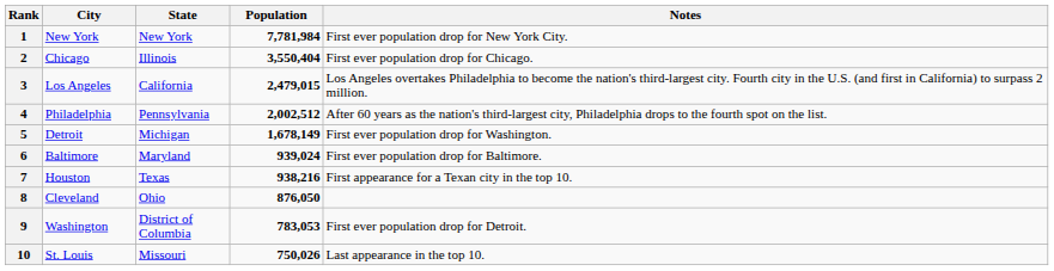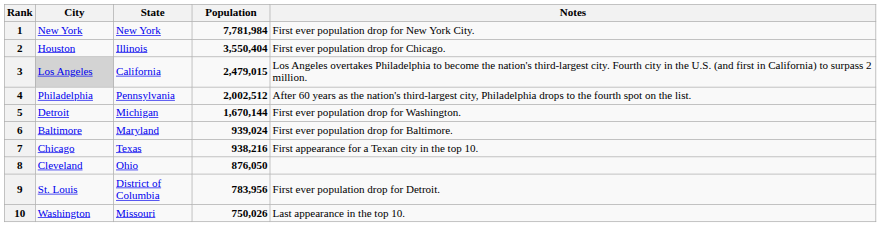2 | City: Chicago -> Houston
3 | City: no background -> lightgrey background
5 | Population: 1,678,149 -> 1,670,144
7 | City: Houston -> Chicago
9 | City: Washington -> St. Louis
9 | Population: 783,053 -> 783,956
10 | City: St. Louis -> Washington
